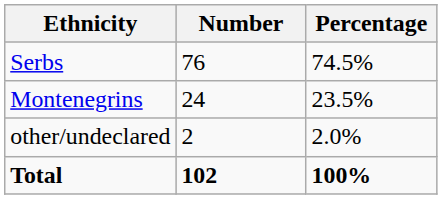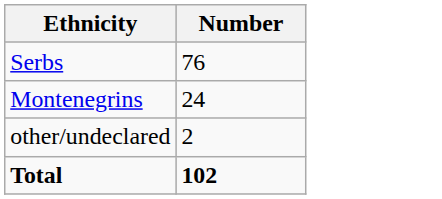- column: Percentage | 74.5% | 23.5% | 2.0% | 100%
